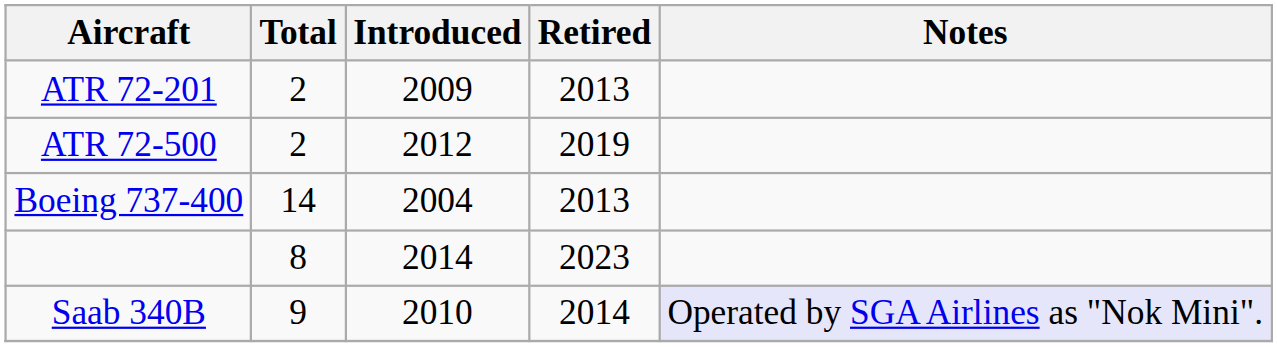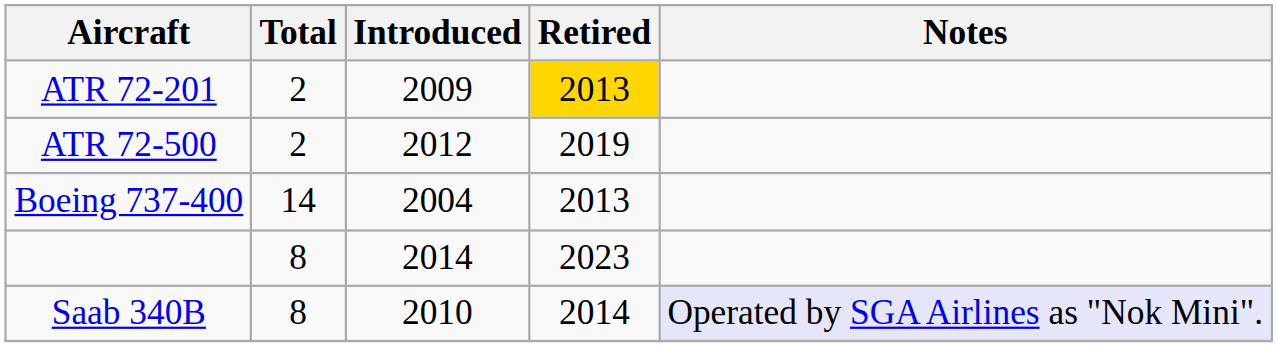ATR 72-201 | Retired: no background -> gold background
Saab 340B | Total: 9 -> 8
